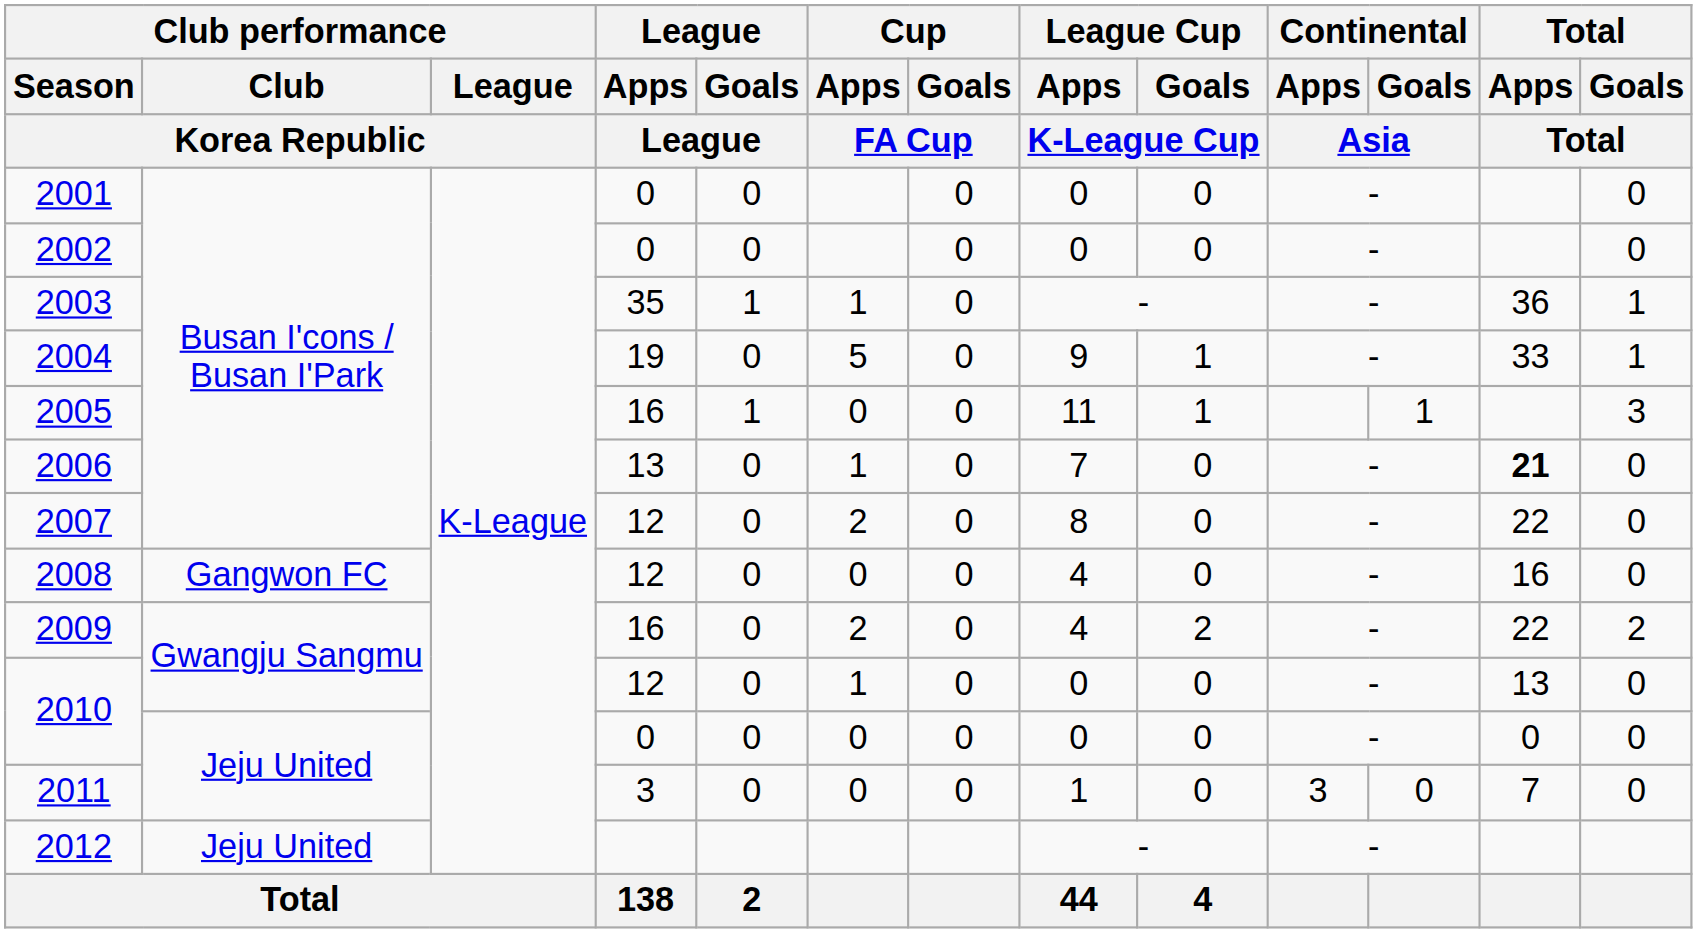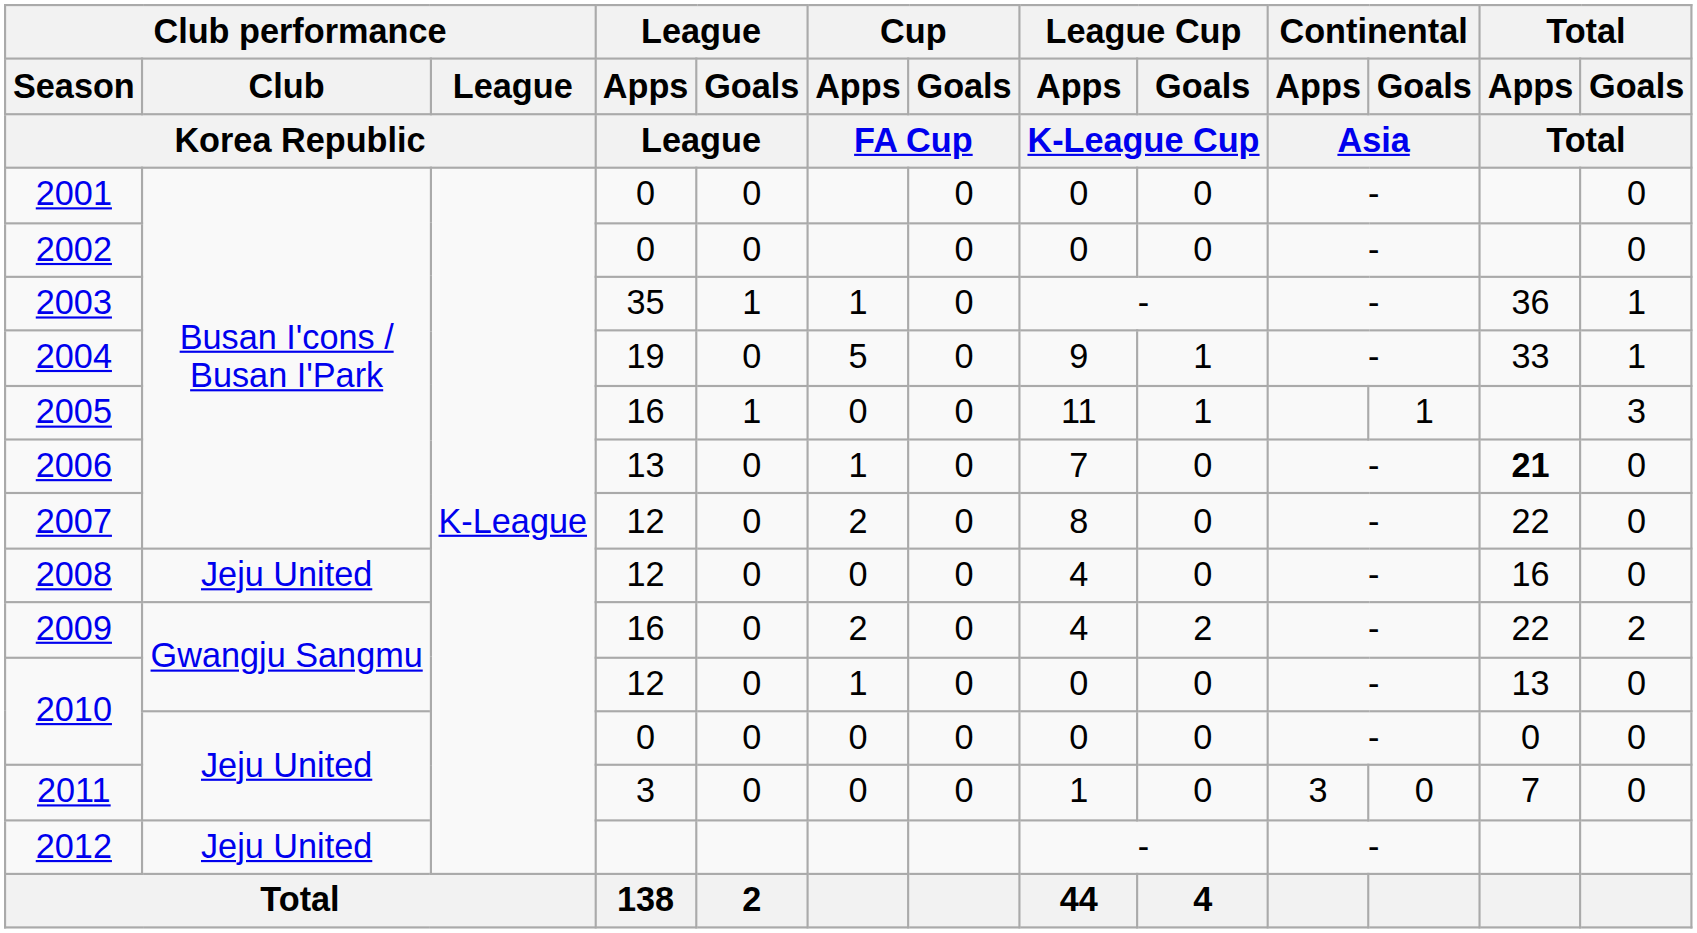2008 | Club performance / Club / Korea Republic: Gangwon FC -> Jeju United
